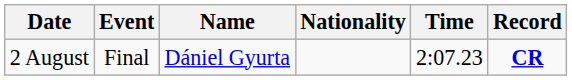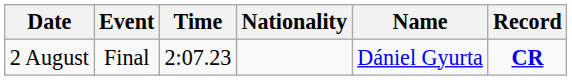columns swapped: Name <-> Time
